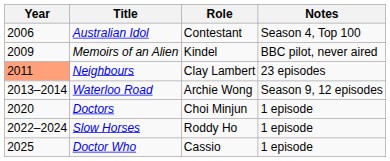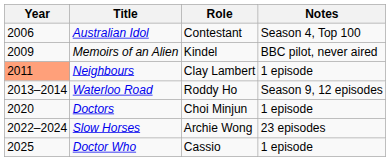Neighbours | Notes: 23 episodes -> 1 episode
Waterloo Road | Role: Archie Wong -> Roddy Ho
Slow Horses | Role: Roddy Ho -> Archie Wong
Slow Horses | Notes: 1 episode -> 23 episodes
